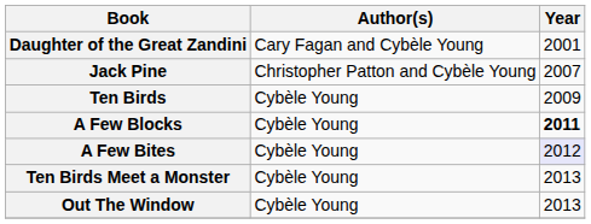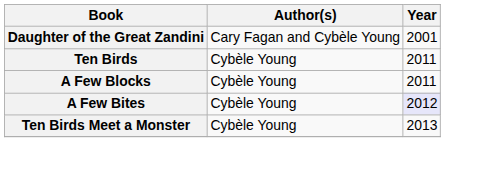- row: Jack Pine | Christopher Patton and Cybèle Young | 2007
Ten Birds | Year: 2009 -> 2011
A Few Blocks | Year: bold -> normal
- row: Out The Window | Cybèle Young | 2013
